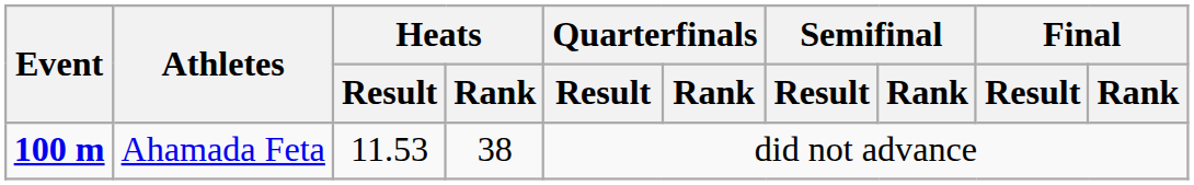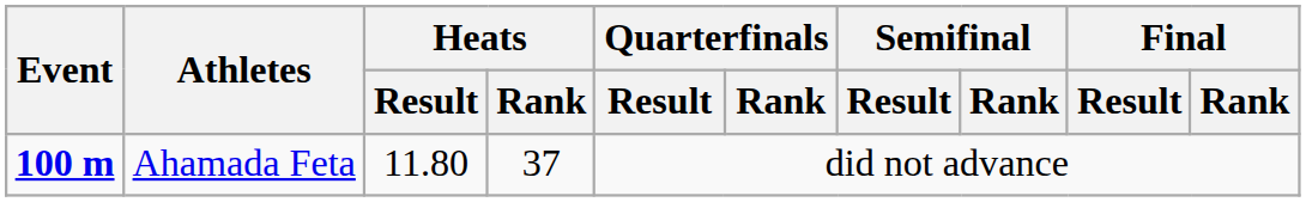Ahamada Feta | Heats / Result: 11.53 -> 11.80
Ahamada Feta | Heats / Rank: 38 -> 37
